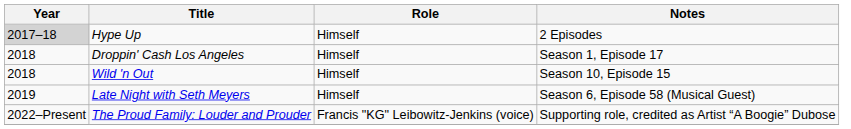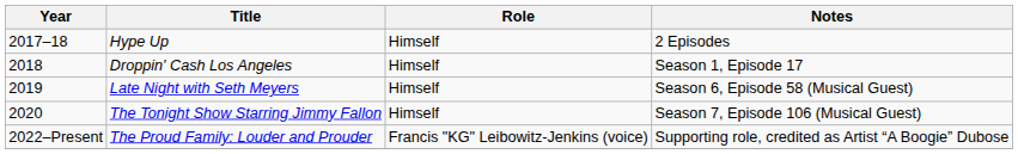Hype Up | Year: lightgrey background -> no background
- row: 2018 | Wild 'n Out | Himself | Season 10, Episode 15
+ row: 2020 | The Tonight Show Starring Jimmy Fallon | Himself | Season 7, Episode 106 (Musical Guest)
